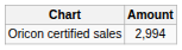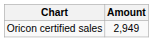Oricon certified sales | Amount: 2,994 -> 2,949
